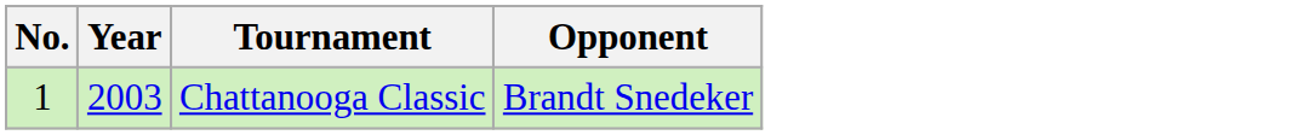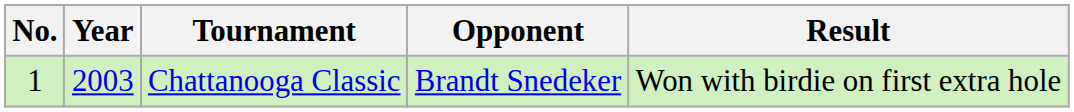+ column: Result | Won with birdie on first extra hole
